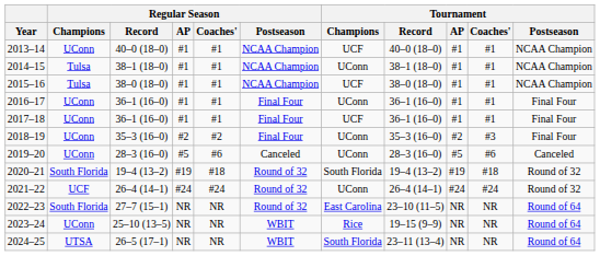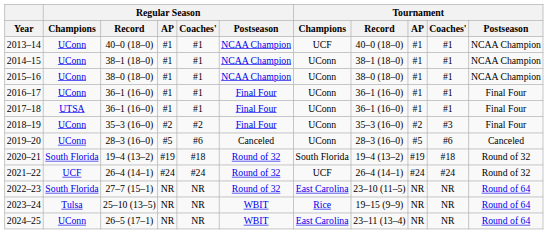2014–15 | Regular Season / Champions: Tulsa -> UConn
2015–16 | Regular Season / Champions: Tulsa -> UConn
2015–16 | Tournament / Champions: UCF -> UConn
2017–18 | Regular Season / Champions: UConn -> UTSA
2017–18 | Tournament / Champions: UCF -> UConn
2021–22 | Tournament / Champions: UConn -> UCF
2023–24 | Regular Season / Champions: UConn -> Tulsa
2024–25 | Regular Season / Champions: UTSA -> UConn
2024–25 | Tournament / Champions: South Florida -> East Carolina
